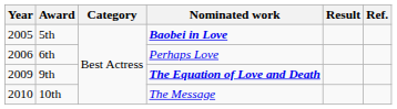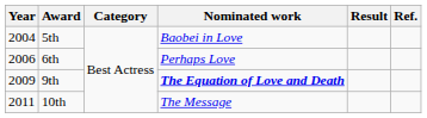5th | Year: 2005 -> 2004
5th | Nominated work: bold -> normal
10th | Year: 2010 -> 2011
